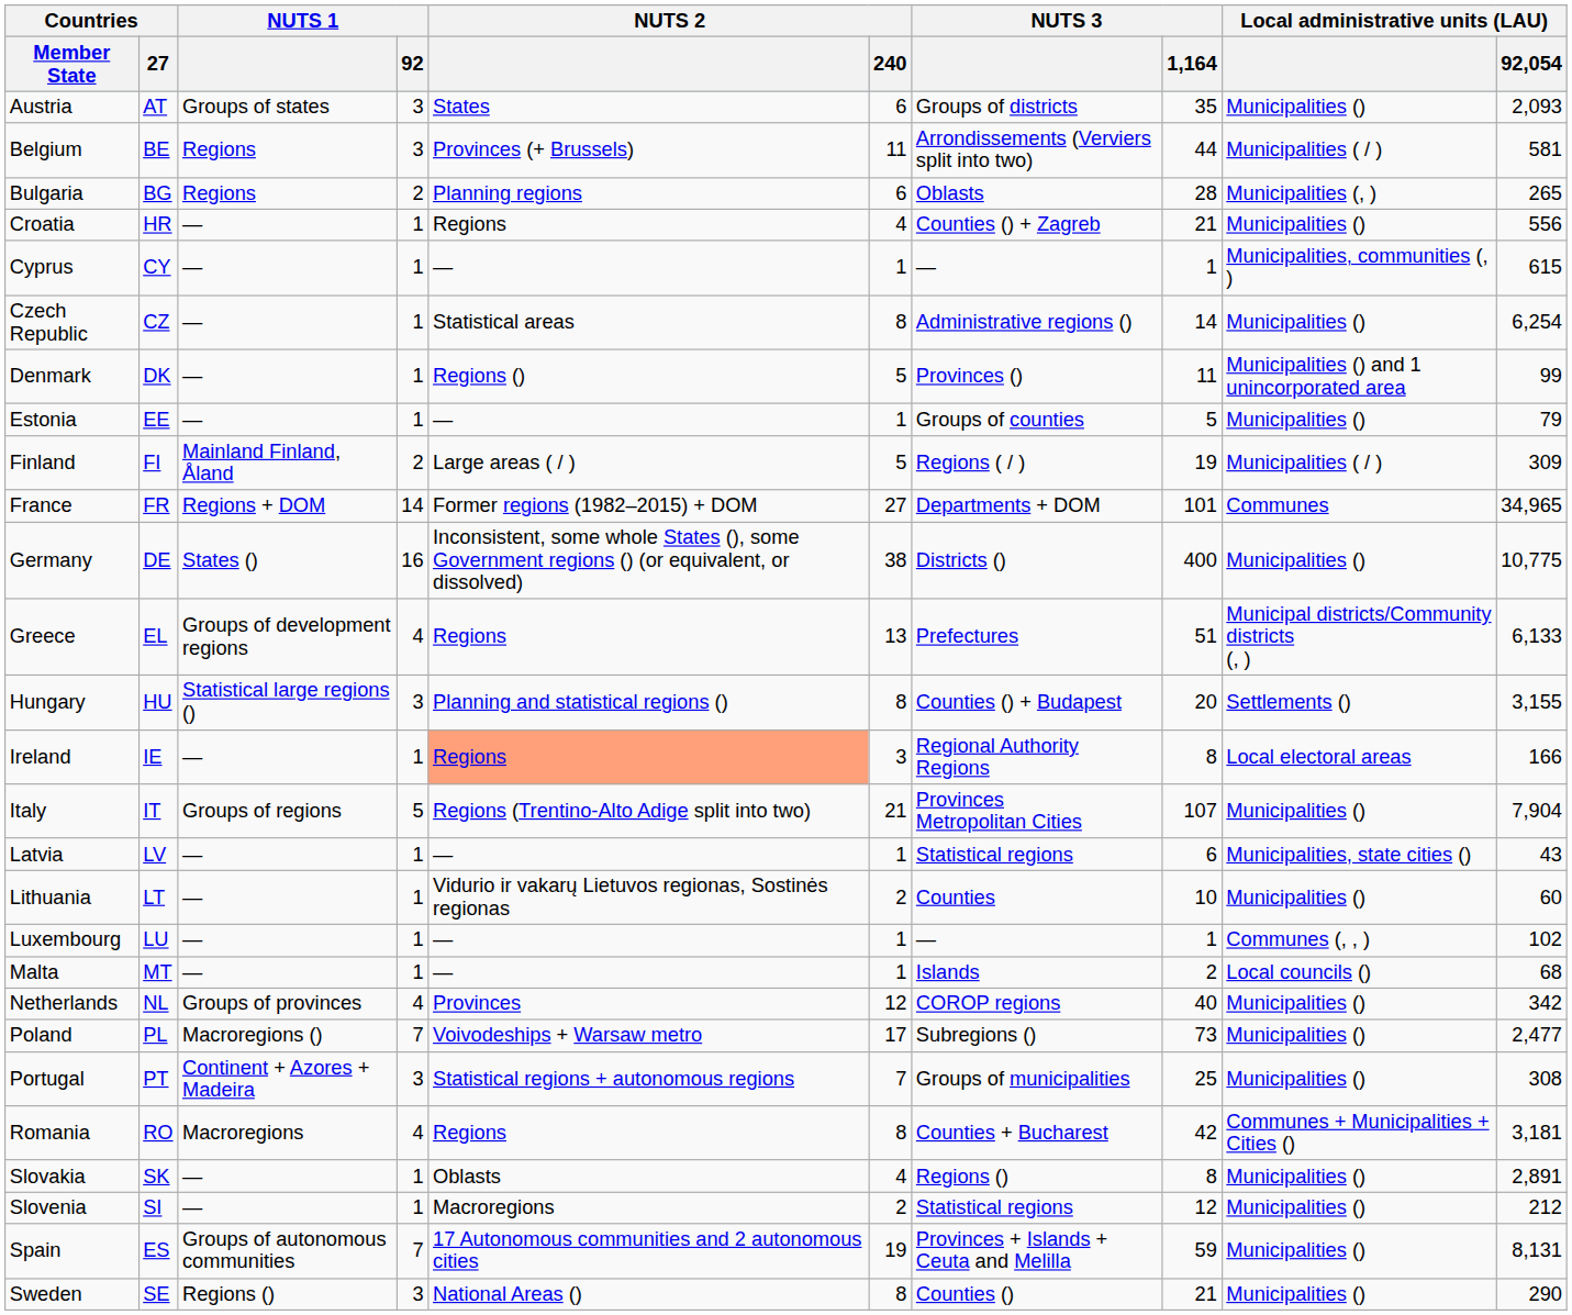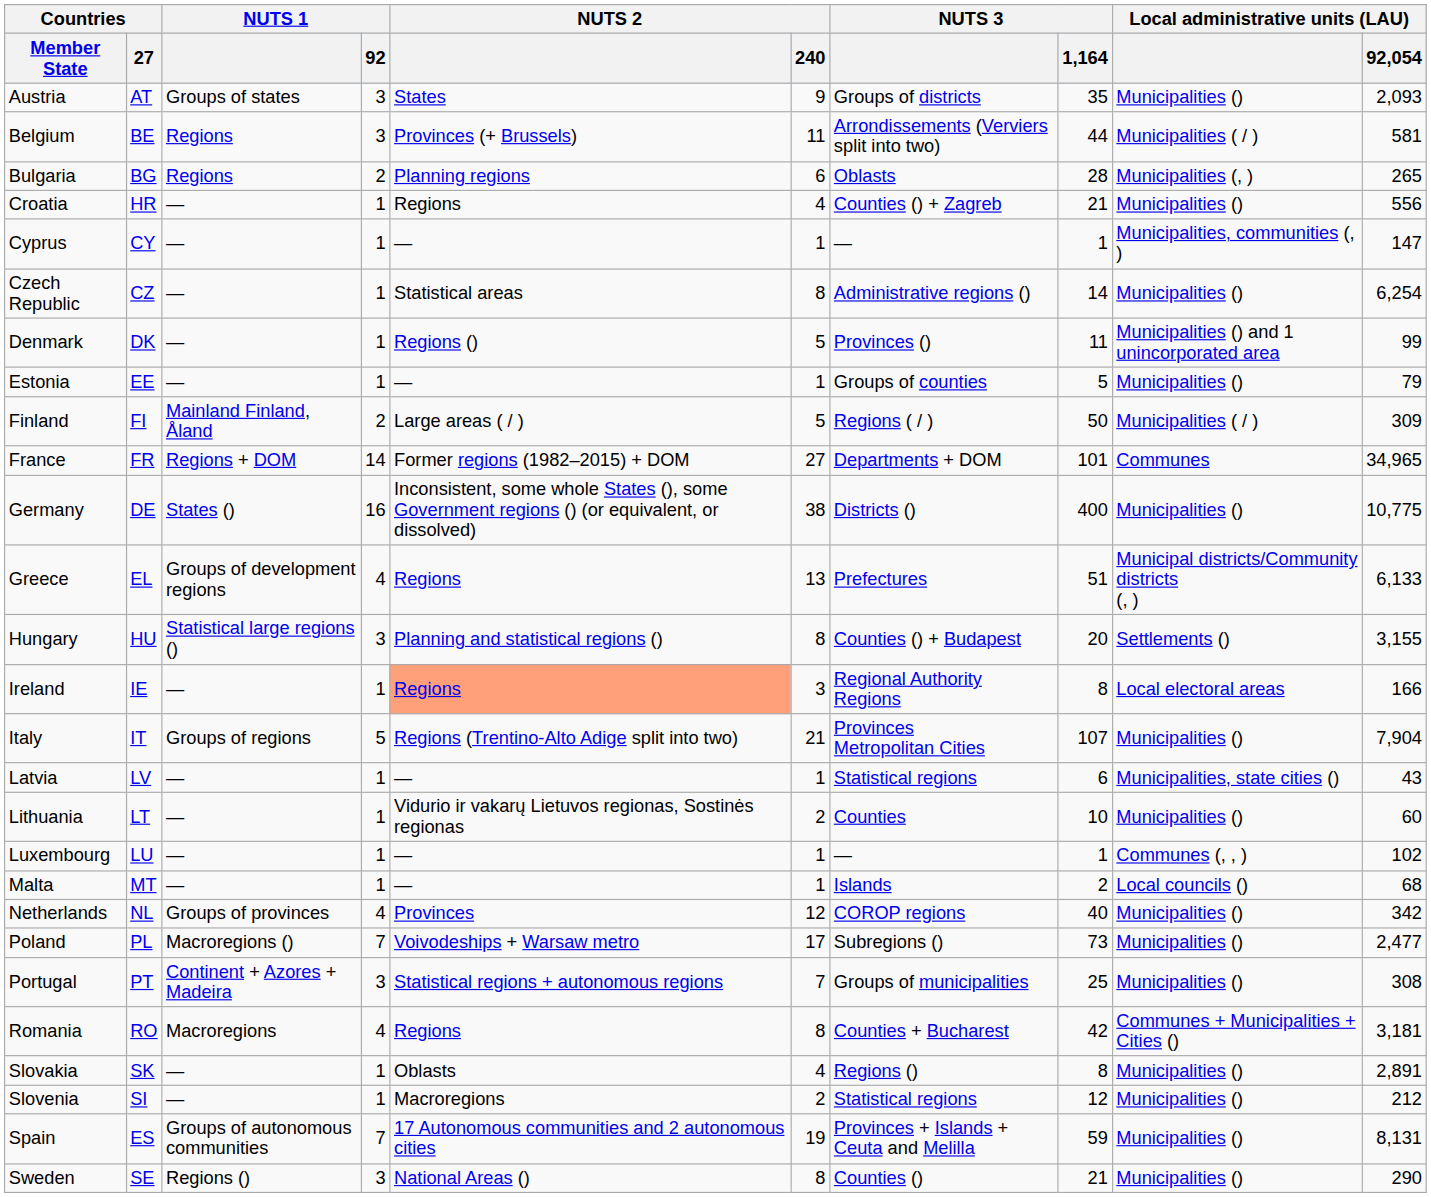Austria | NUTS 2 / 240: 6 -> 9
Cyprus | Local administrative units (LAU) / 92,054: 615 -> 147
Finland | NUTS 3 / 1,164: 19 -> 50
